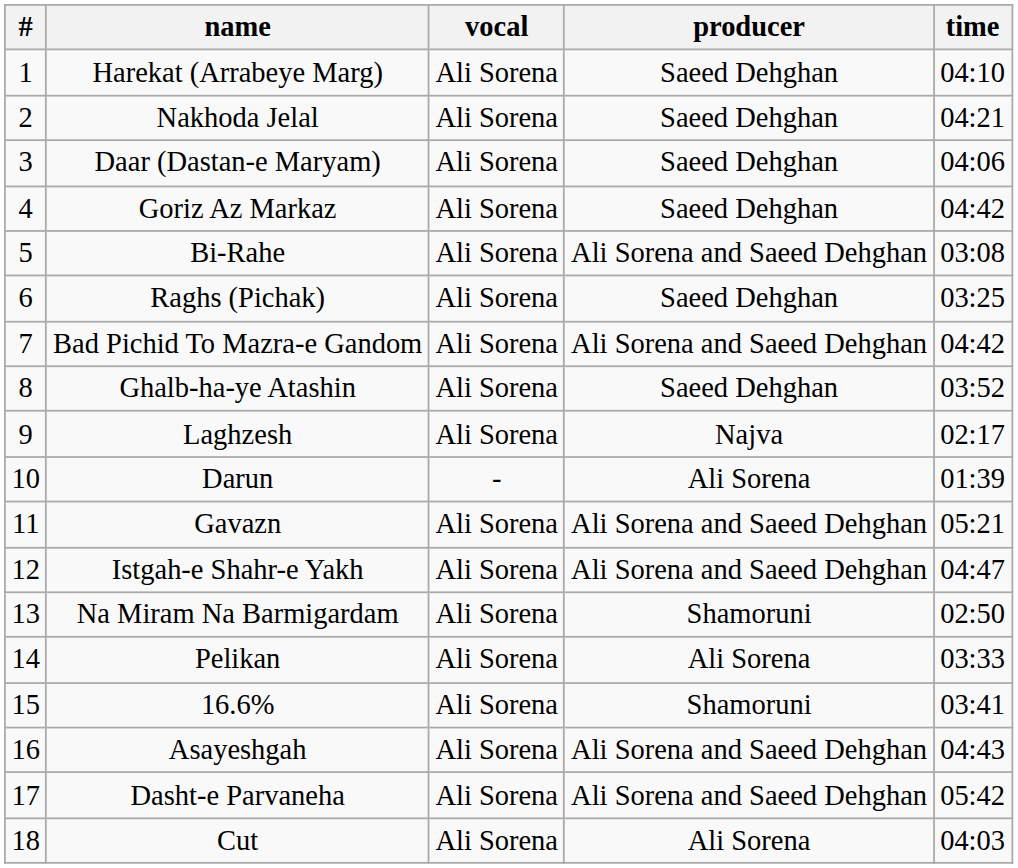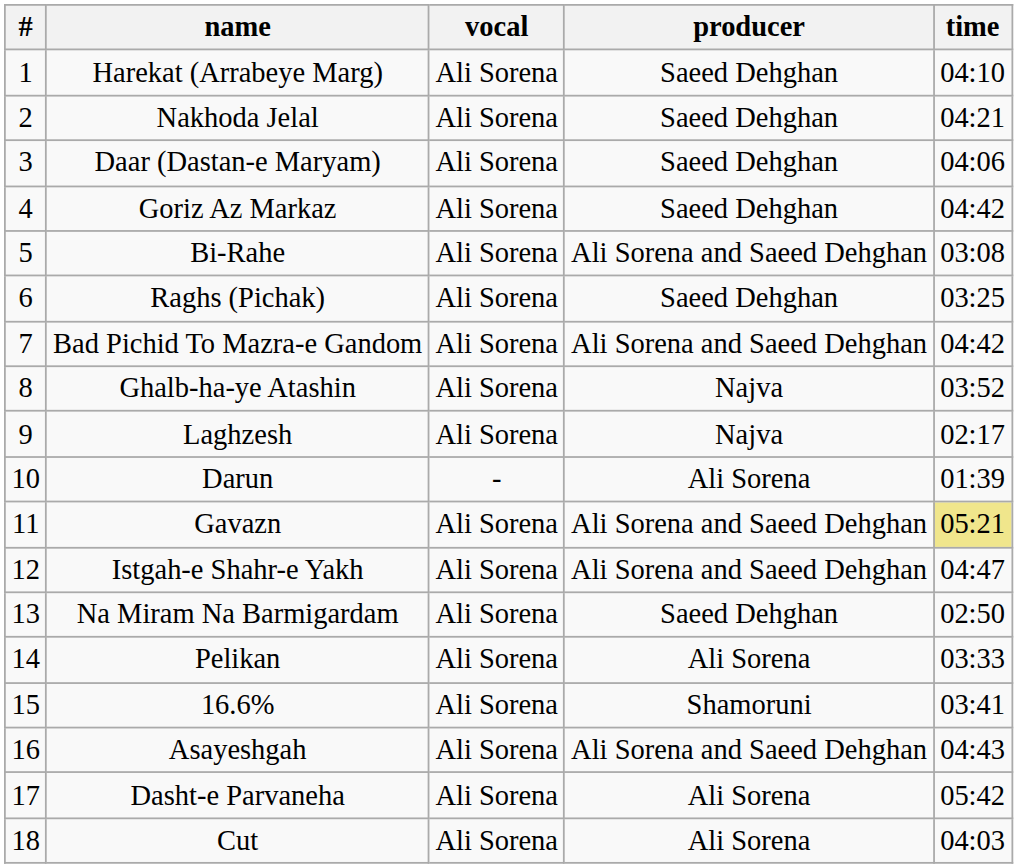Ghalb-ha-ye Atashin | producer: Saeed Dehghan -> Najva
Gavazn | time: no background -> khaki background
Na Miram Na Barmigardam | producer: Shamoruni -> Saeed Dehghan
Dasht-e Parvaneha | producer: Ali Sorena and Saeed Dehghan -> Ali Sorena
